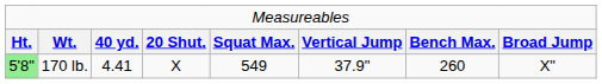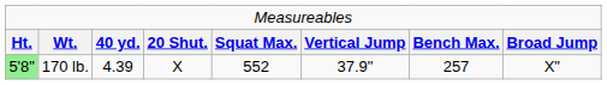170 lb. | column 3: 4.41 -> 4.39
170 lb. | column 5: 549 -> 552
170 lb. | column 7: 260 -> 257
